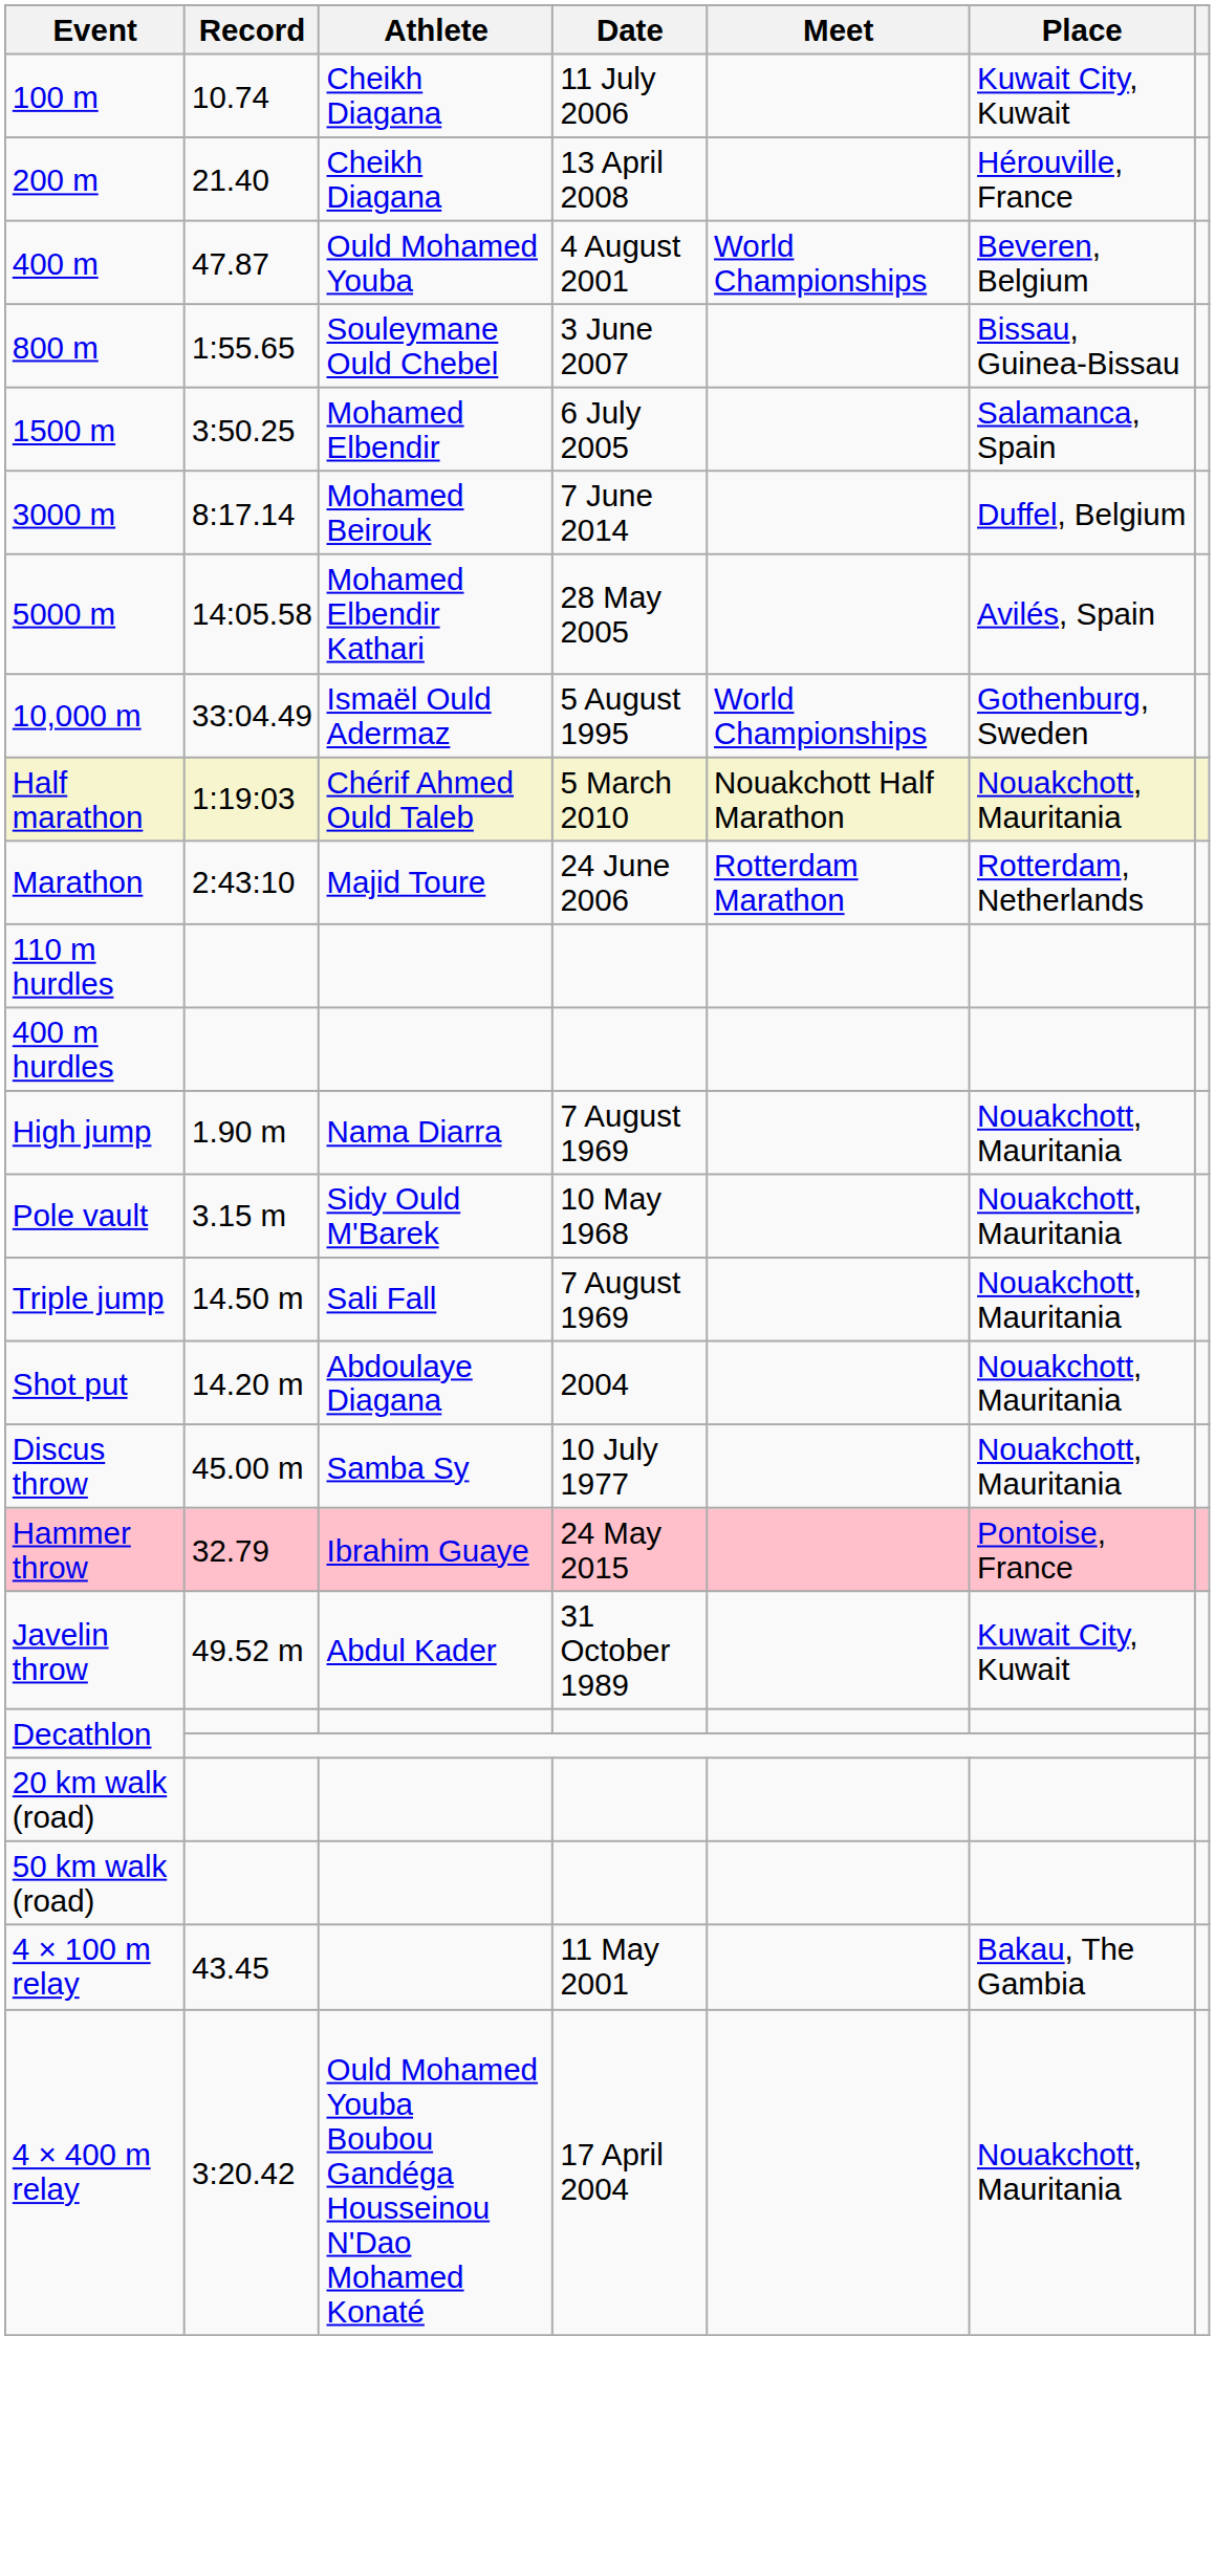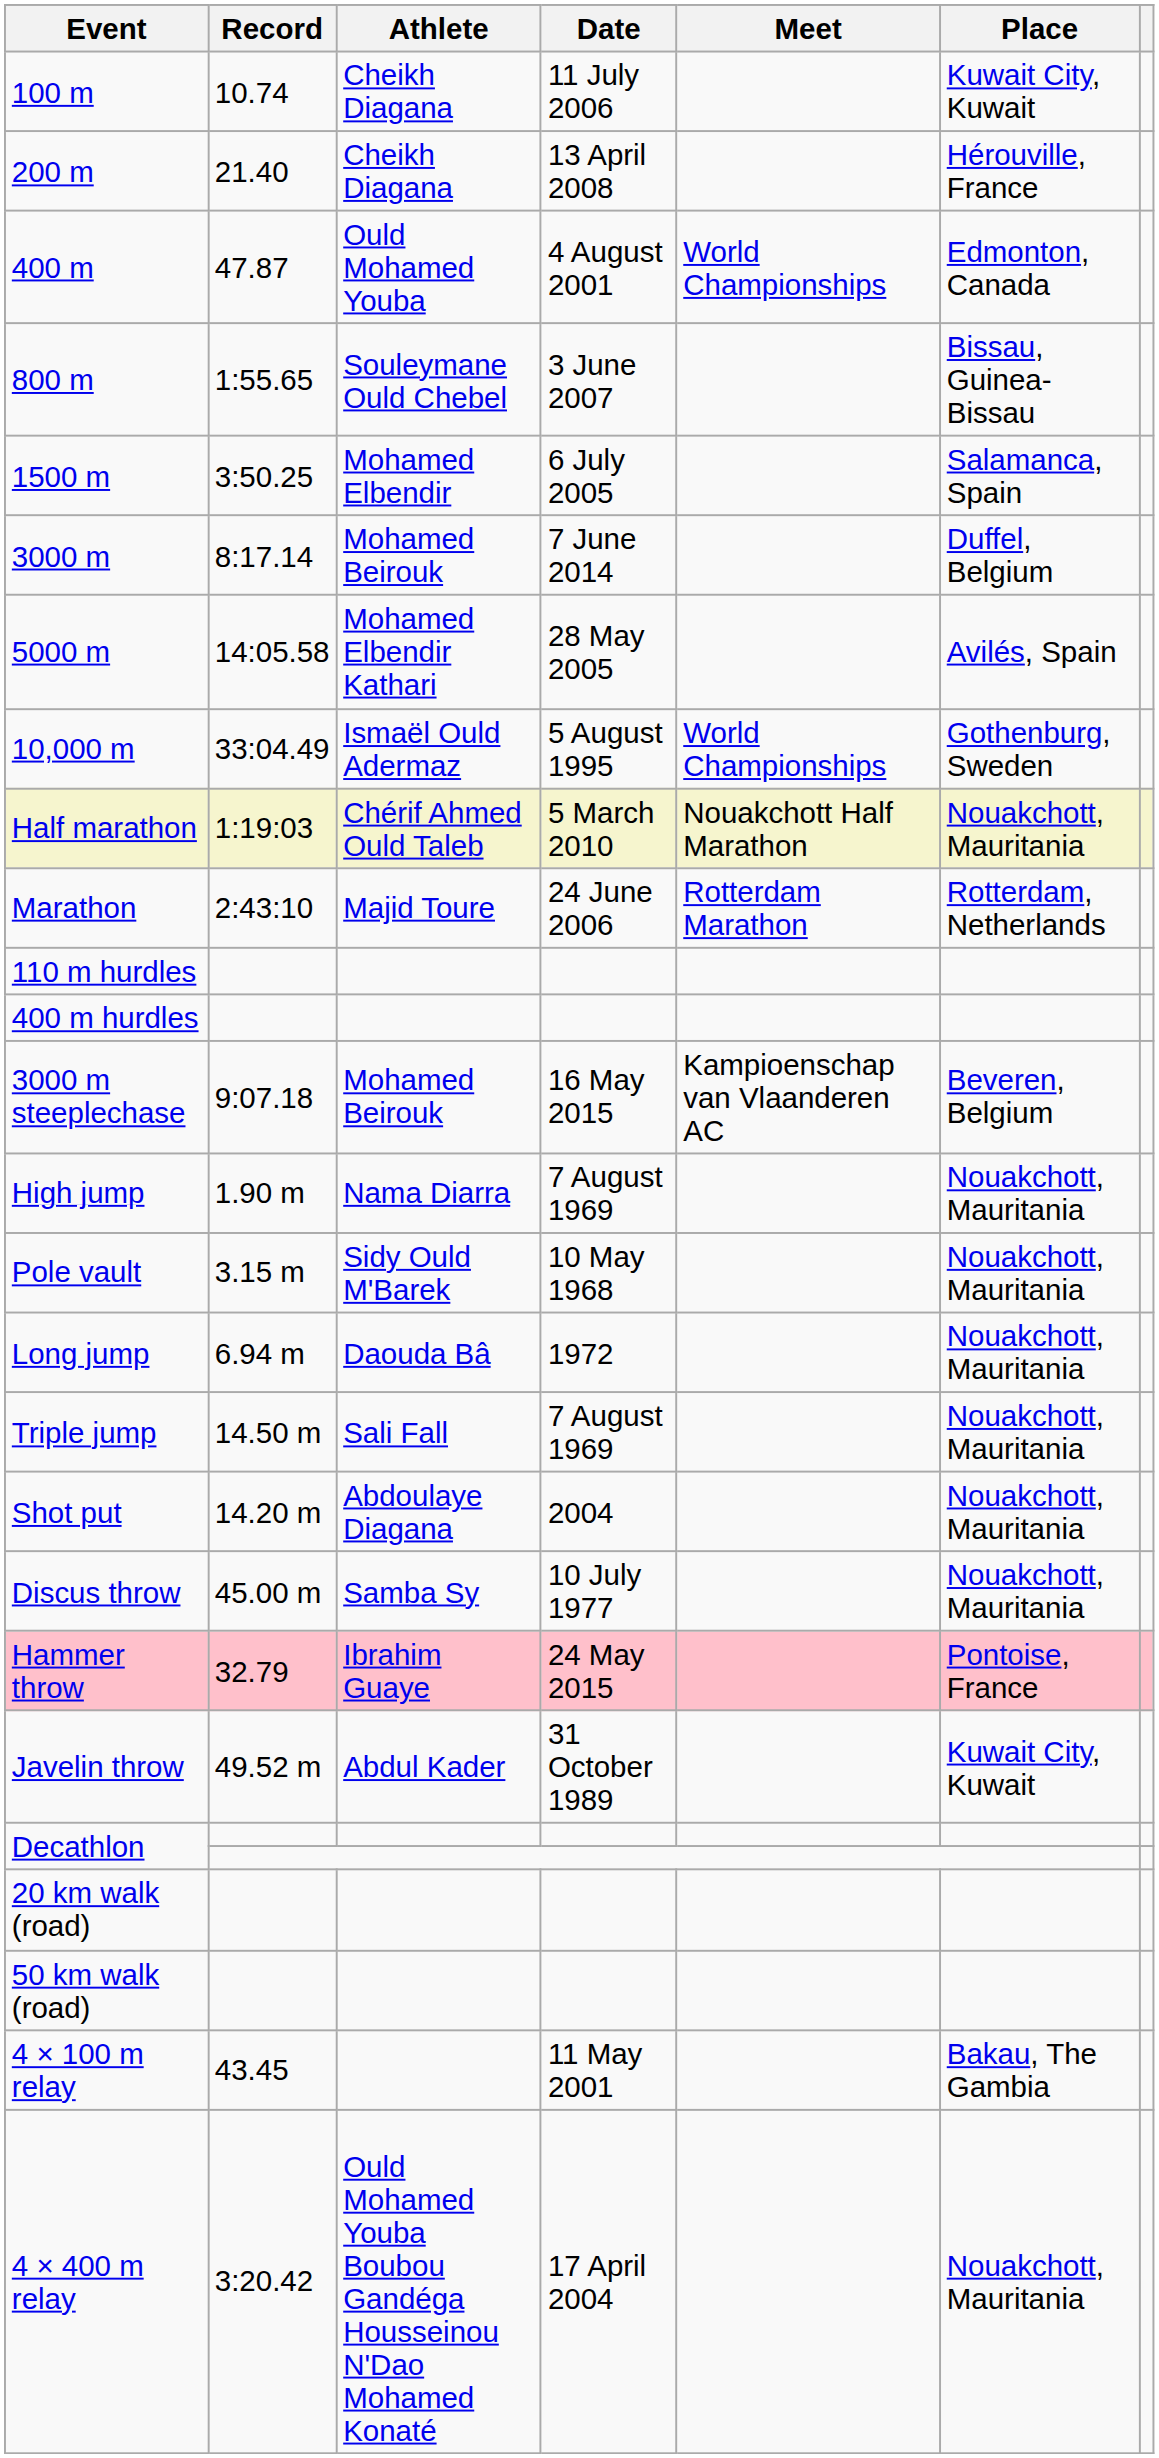400 m | Place: Beveren, Belgium -> Edmonton, Canada
+ row: 3000 m steeplechase | 9:07.18 | Mohamed Beirouk | 16 May 2015 | Kampioenschap van Vlaanderen AC | Beveren, Belgium
+ row: Long jump | 6.94 m | Daouda Bâ | 1972 | Nouakchott, Mauritania
